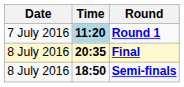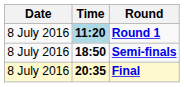Round 1 | Date: 7 July 2016 -> 8 July 2016
rows swapped: Semi-finals <-> Final
